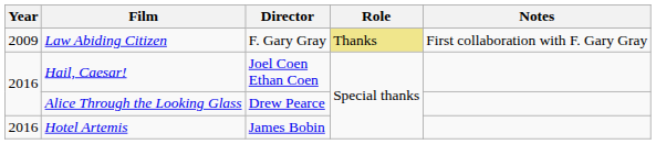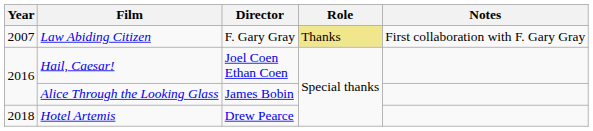Law Abiding Citizen | Year: 2009 -> 2007
Alice Through the Looking Glass | Director: Drew Pearce -> James Bobin
Hotel Artemis | Year: 2016 -> 2018
Hotel Artemis | Director: James Bobin -> Drew Pearce
